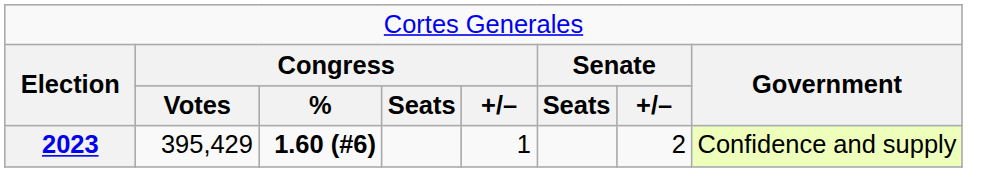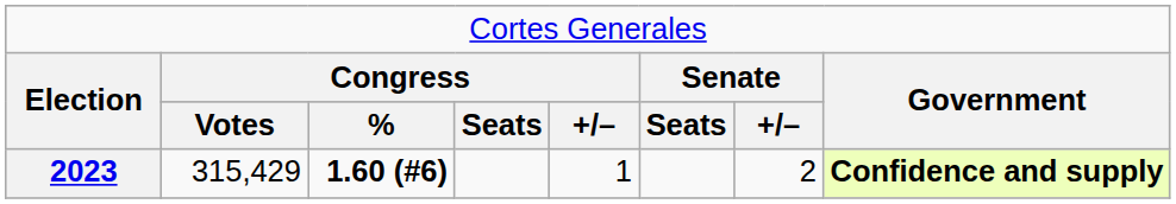2023 | column 2: 395,429 -> 315,429
2023 | column 8: normal -> bold
